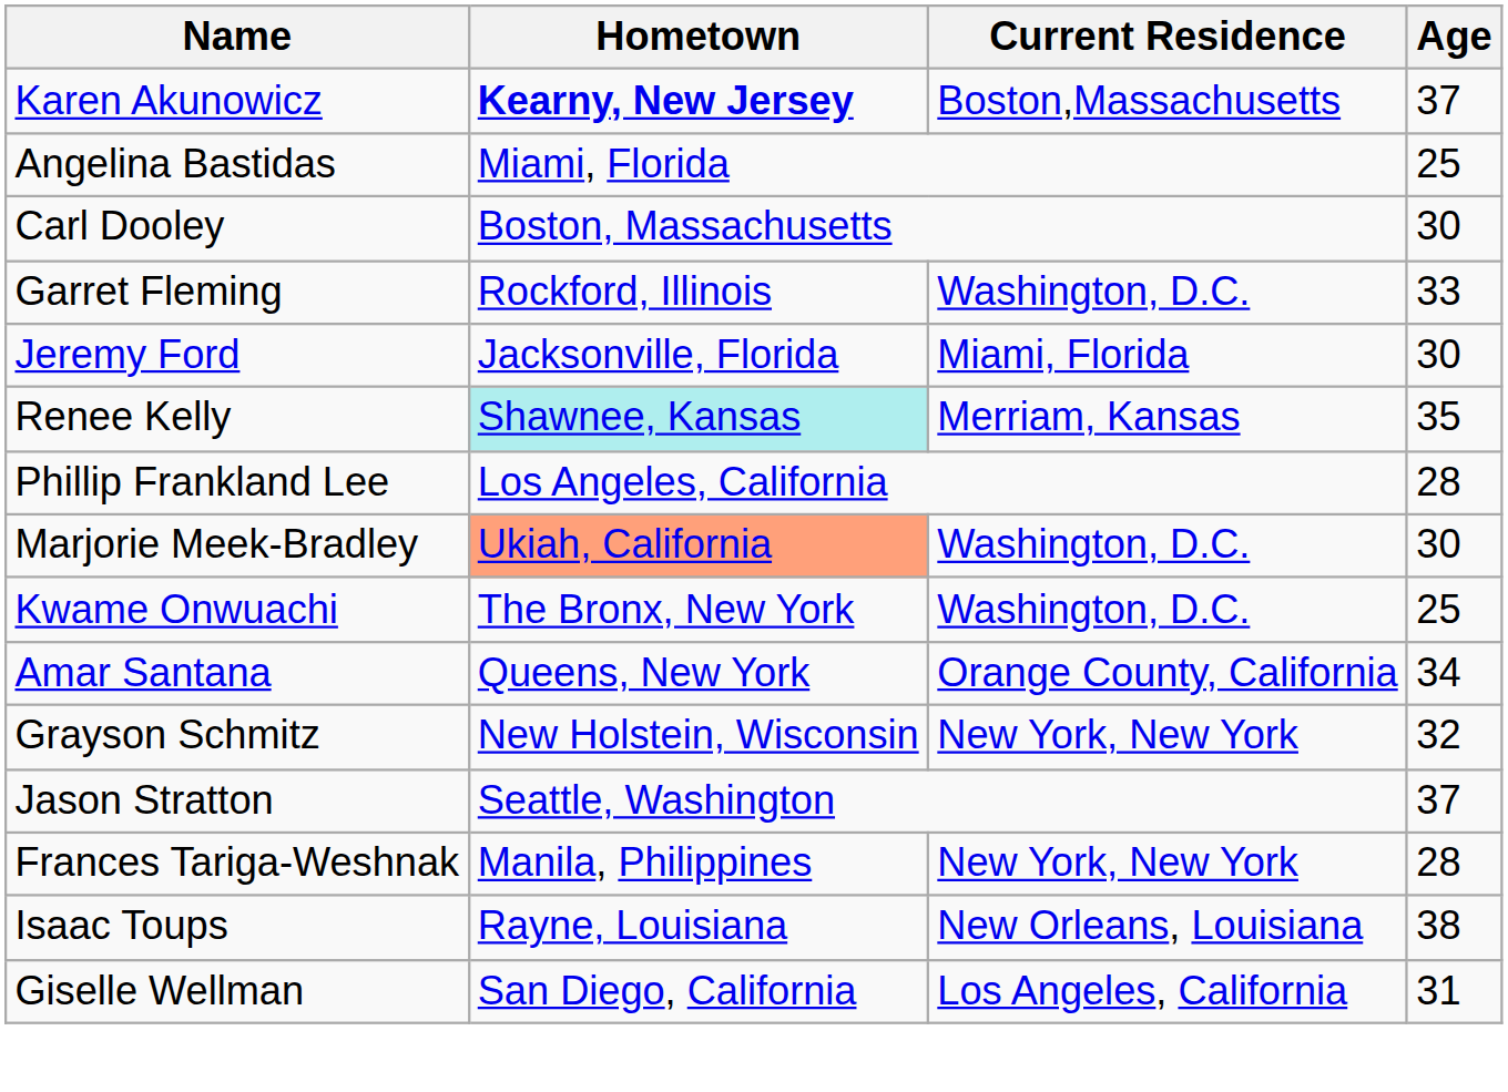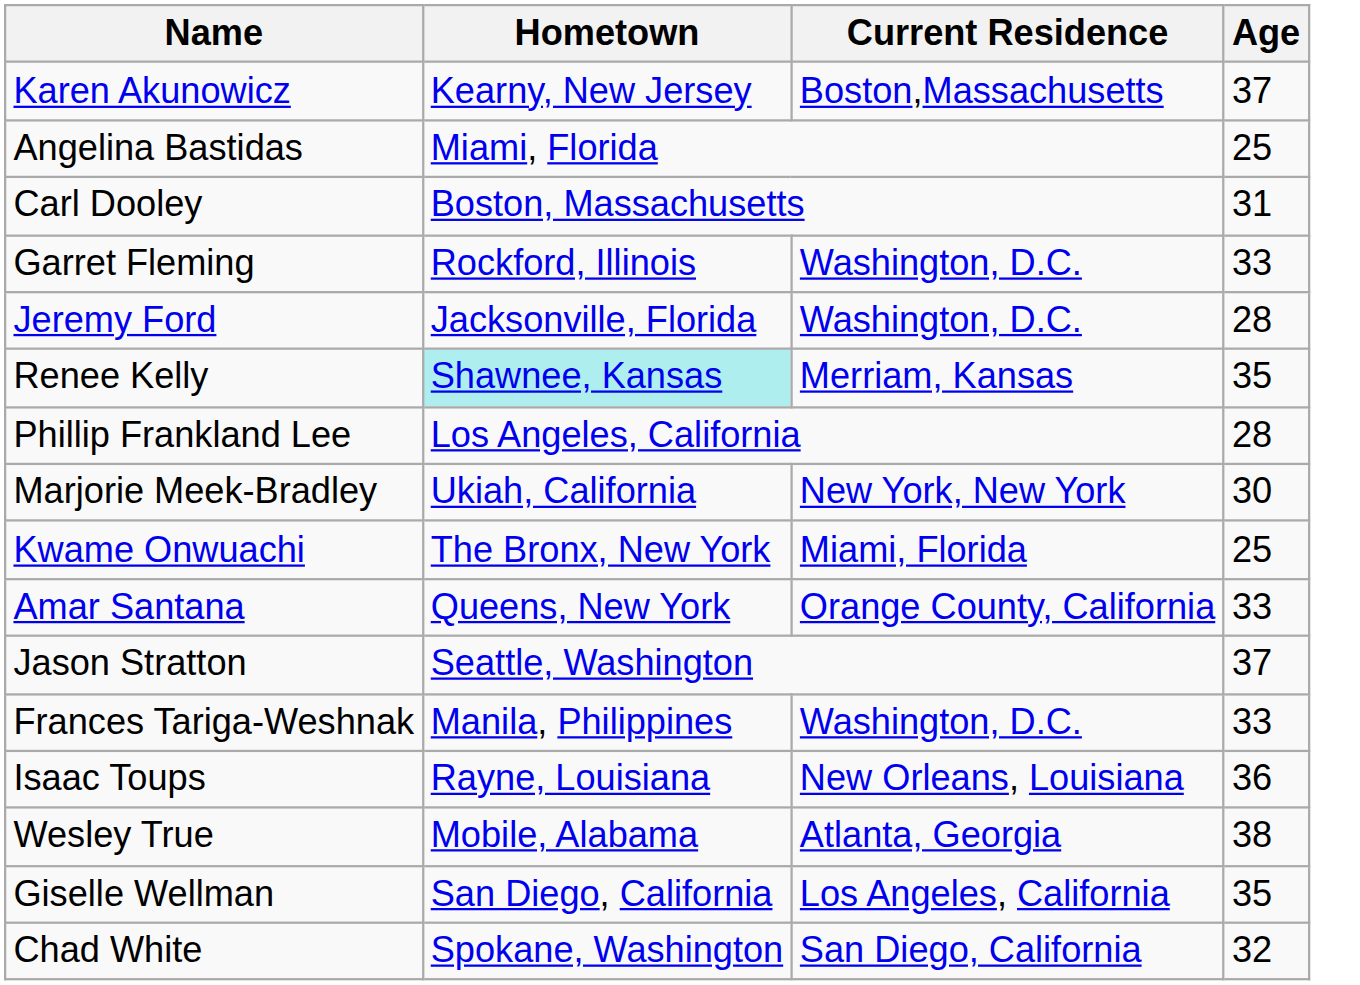Karen Akunowicz | Hometown: bold -> normal
Carl Dooley | Age: 30 -> 31
Jeremy Ford | Current Residence: Miami, Florida -> Washington, D.C.
Jeremy Ford | Age: 30 -> 28
Marjorie Meek-Bradley | Hometown: lightsalmon background -> no background
Marjorie Meek-Bradley | Current Residence: Washington, D.C. -> New York, New York
Kwame Onwuachi | Current Residence: Washington, D.C. -> Miami, Florida
Amar Santana | Age: 34 -> 33
- row: Grayson Schmitz | New Holstein, Wisconsin | New York, New York | 32
Frances Tariga-Weshnak | Current Residence: New York, New York -> Washington, D.C.
Frances Tariga-Weshnak | Age: 28 -> 33
Isaac Toups | Age: 38 -> 36
+ row: Wesley True | Mobile, Alabama | Atlanta, Georgia | 38
Giselle Wellman | Age: 31 -> 35
+ row: Chad White | Spokane, Washington | San Diego, California | 32
